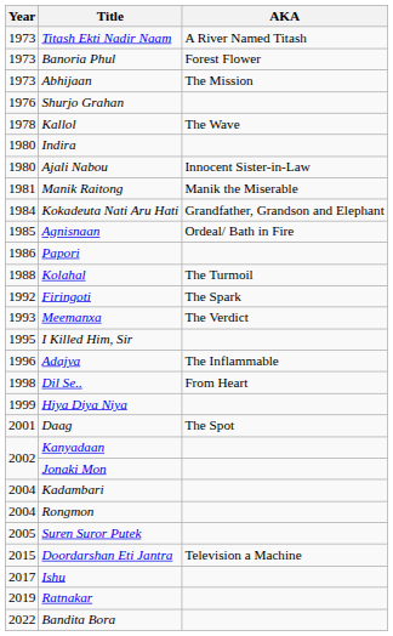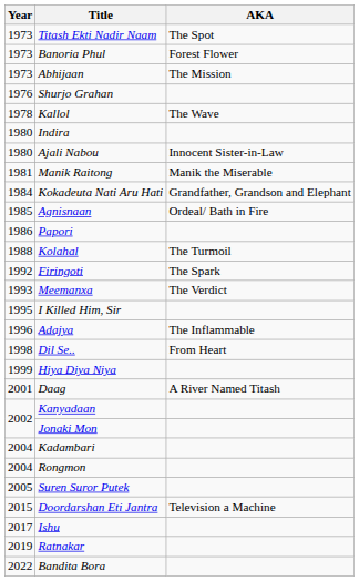Titash Ekti Nadir Naam | AKA: A River Named Titash -> The Spot
Daag | AKA: The Spot -> A River Named Titash
